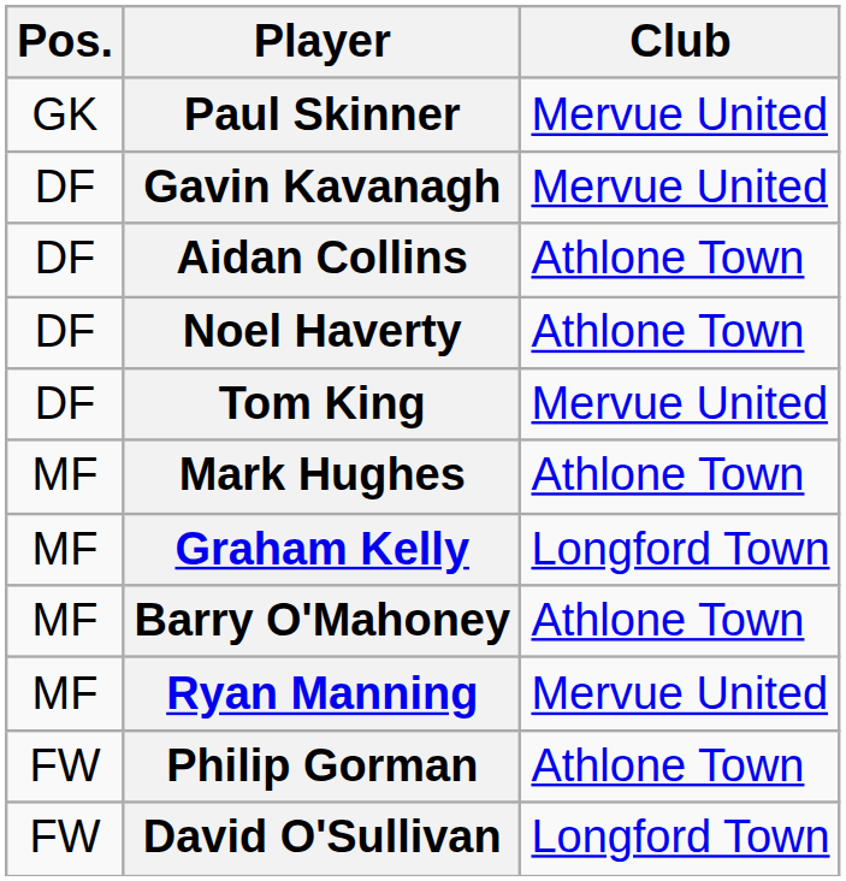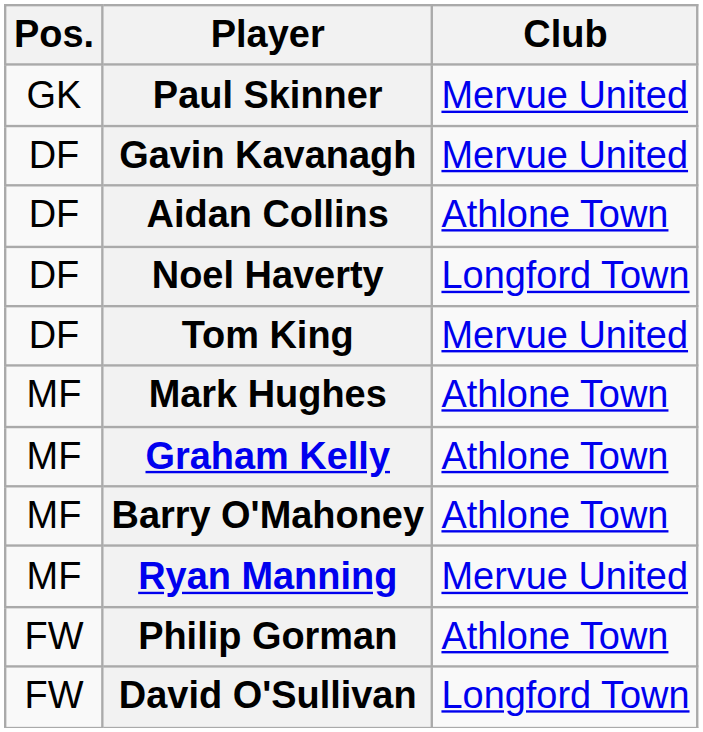Noel Haverty | Club: Athlone Town -> Longford Town
Graham Kelly | Club: Longford Town -> Athlone Town
